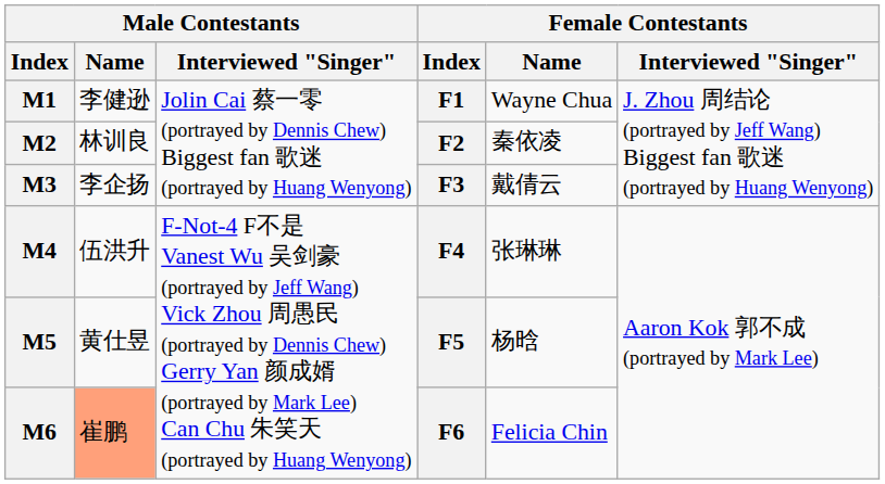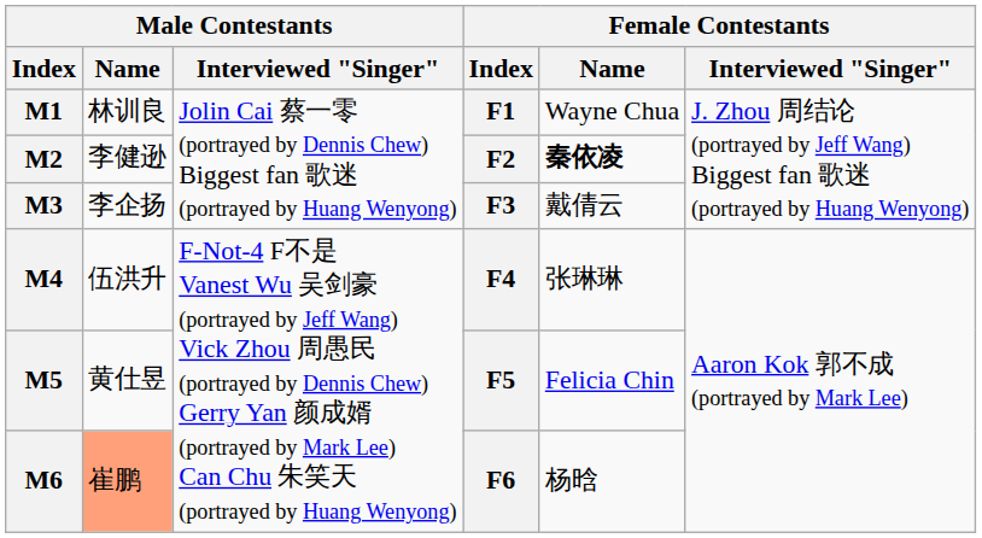M1 | Male Contestants / Name: 李健逊 -> 林训良
M2 | Male Contestants / Name: 林训良 -> 李健逊
M2 | Female Contestants / Name: normal -> bold
M5 | Female Contestants / Name: 杨晗 -> Felicia Chin
M6 | Female Contestants / Name: Felicia Chin -> 杨晗
